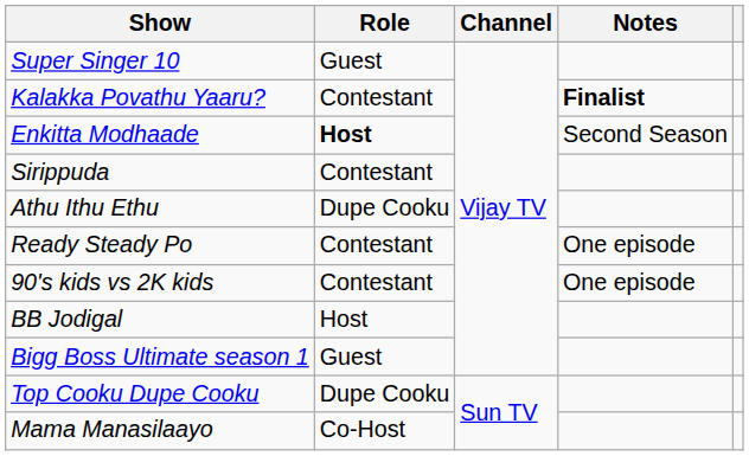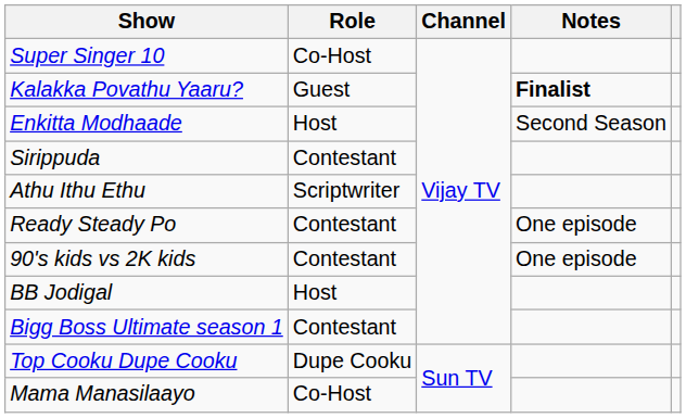Super Singer 10 | Role: Guest -> Co-Host
Kalakka Povathu Yaaru? | Role: Contestant -> Guest
Enkitta Modhaade | Role: bold -> normal
Athu Ithu Ethu | Role: Dupe Cooku -> Scriptwriter
Bigg Boss Ultimate season 1 | Role: Guest -> Contestant
